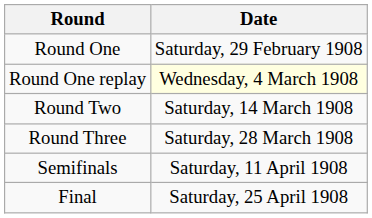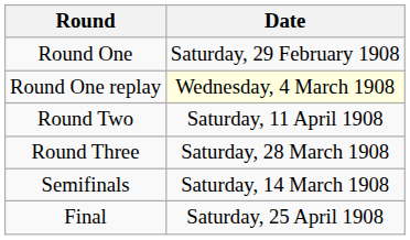Round Two | Date: Saturday, 14 March 1908 -> Saturday, 11 April 1908
Semifinals | Date: Saturday, 11 April 1908 -> Saturday, 14 March 1908
